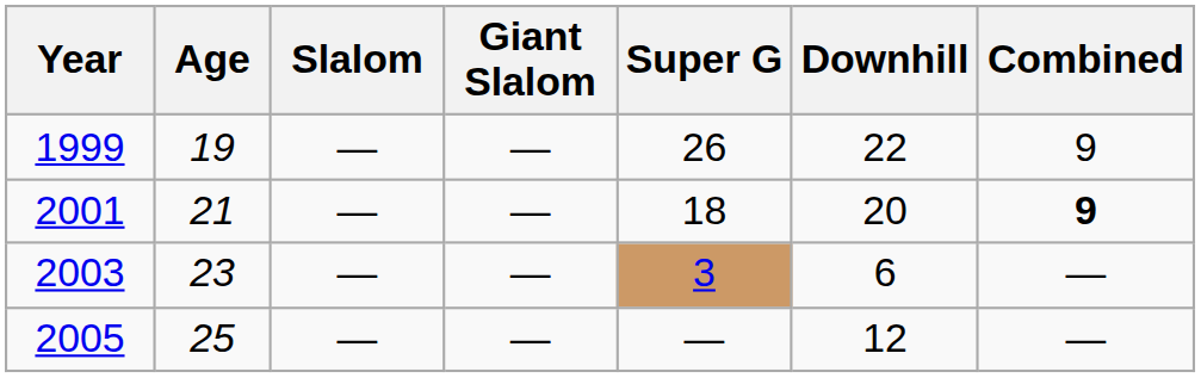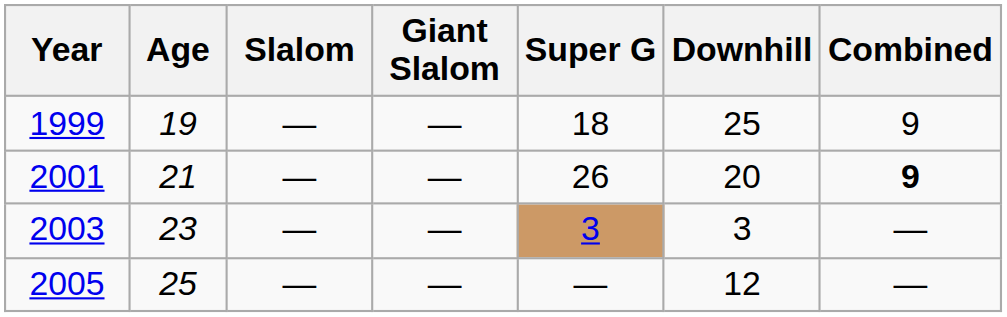1999 | Super G: 26 -> 18
1999 | Downhill: 22 -> 25
2001 | Super G: 18 -> 26
2003 | Downhill: 6 -> 3
